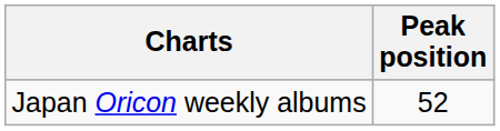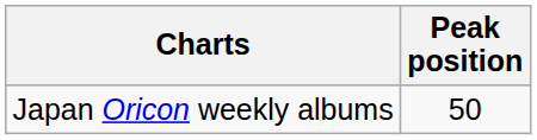Japan Oricon weekly albums | Peak position: 52 -> 50
